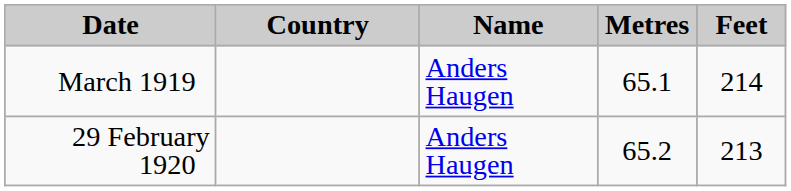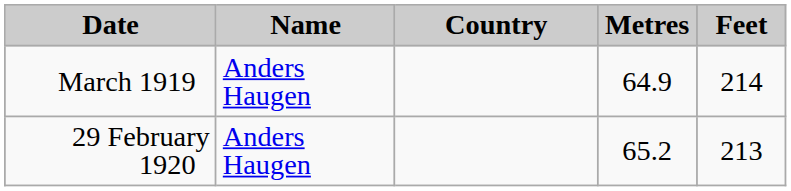columns swapped: Name <-> Country
March 1919 | Metres: 65.1 -> 64.9
